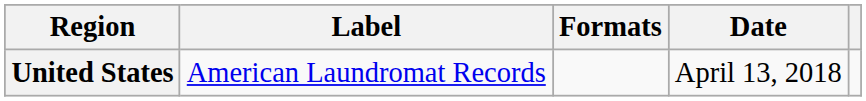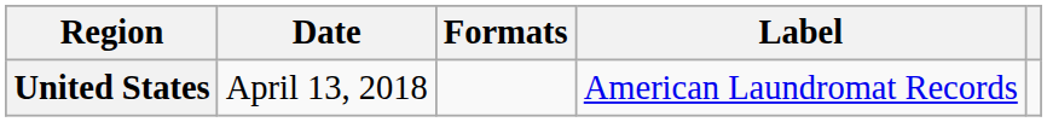columns swapped: Date <-> Label
